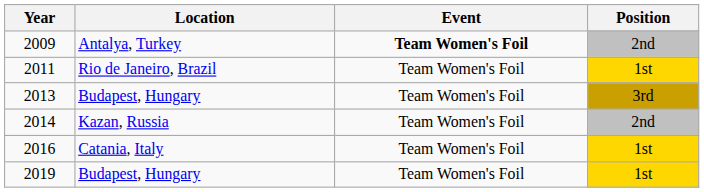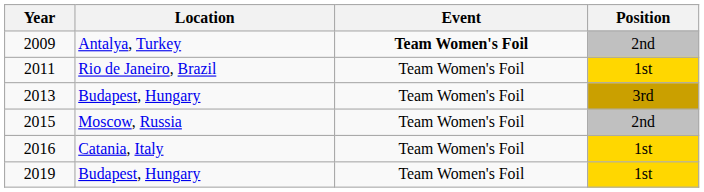- row: 2014 | Kazan, Russia | Team Women's Foil | 2nd
+ row: 2015 | Moscow, Russia | Team Women's Foil | 2nd
